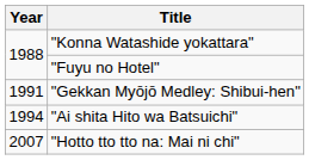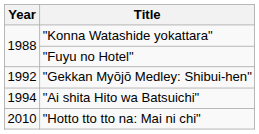"Gekkan Myōjō Medley: Shibui-hen" | Year: 1991 -> 1992
"Hotto tto tto na: Mai ni chi" | Year: 2007 -> 2010
